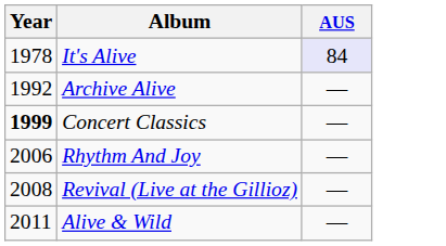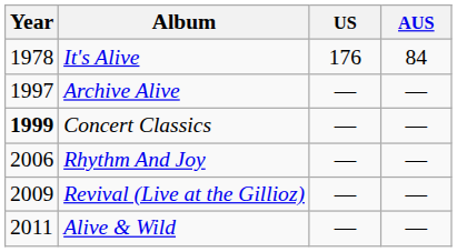+ column: US | 176 | — | — | — | — | —
It's Alive | AUS: lavender background -> no background
Archive Alive | Year: 1992 -> 1997
Revival (Live at the Gillioz) | Year: 2008 -> 2009
